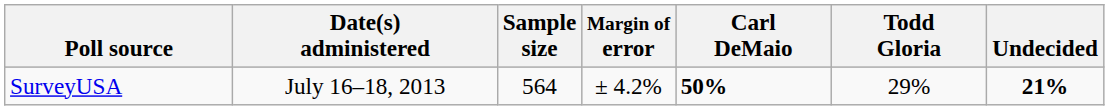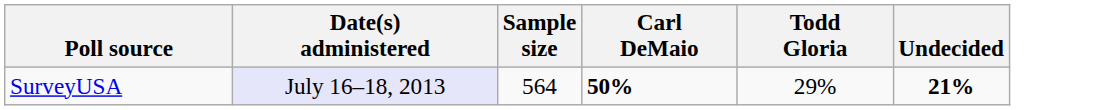- column: Margin of error | ± 4.2%
SurveyUSA | Date(s) administered: no background -> lavender background
